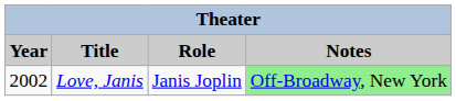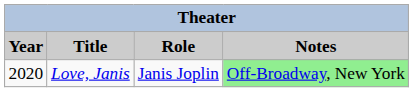Love, Janis | Year: 2002 -> 2020
